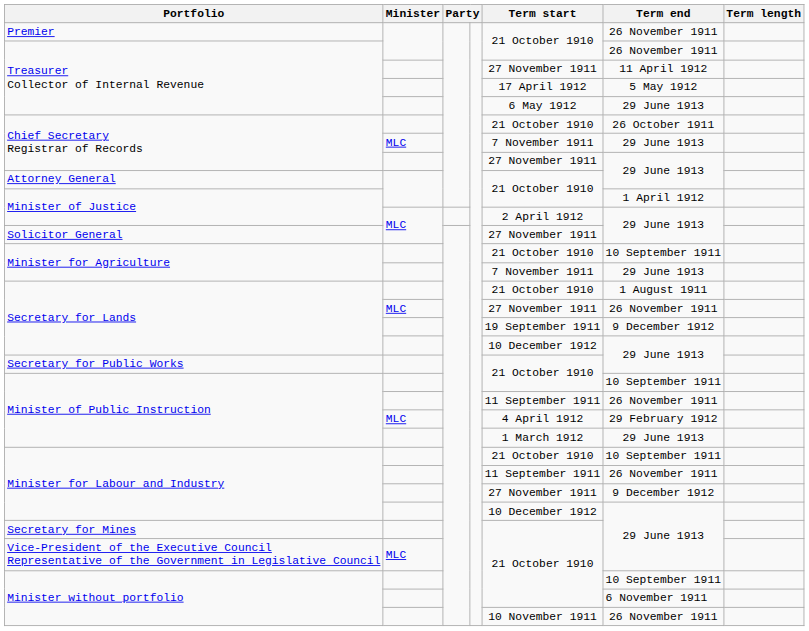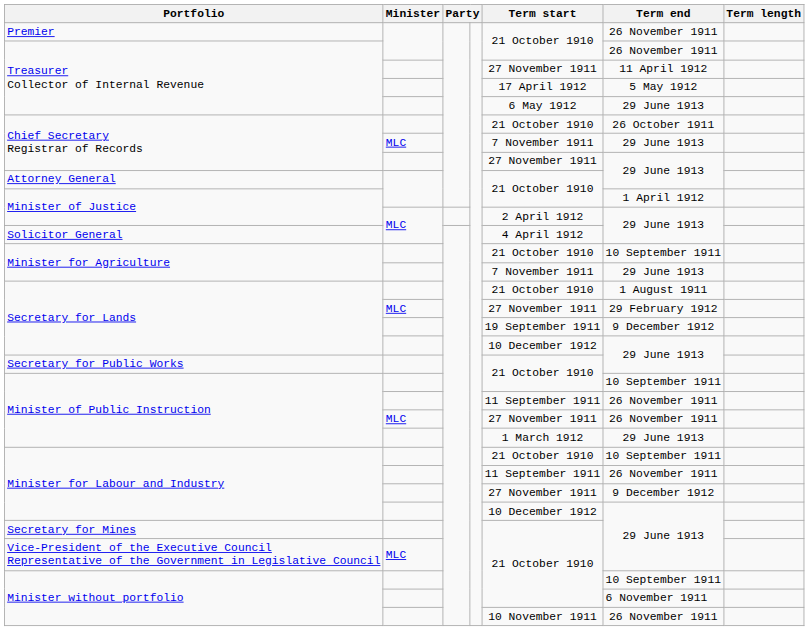Solicitor General | Term start: 27 November 1911 -> 4 April 1912
Secretary for Lands / MLC | Term end: 26 November 1911 -> 29 February 1912
Minister of Public Instruction / MLC | Term start: 4 April 1912 -> 27 November 1911
Minister of Public Instruction / MLC | Term end: 29 February 1912 -> 26 November 1911
